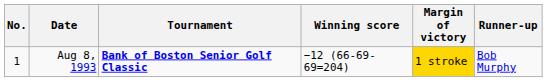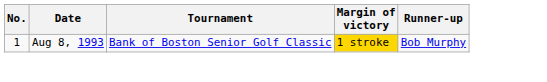- column: Winning score | −12 (66-69-69=204)
Aug 8, 1993 | Tournament: bold -> normal
